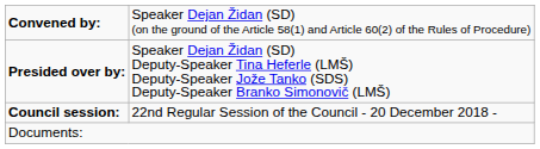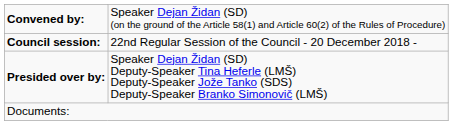rows swapped: Council session: <-> Presided over by:
